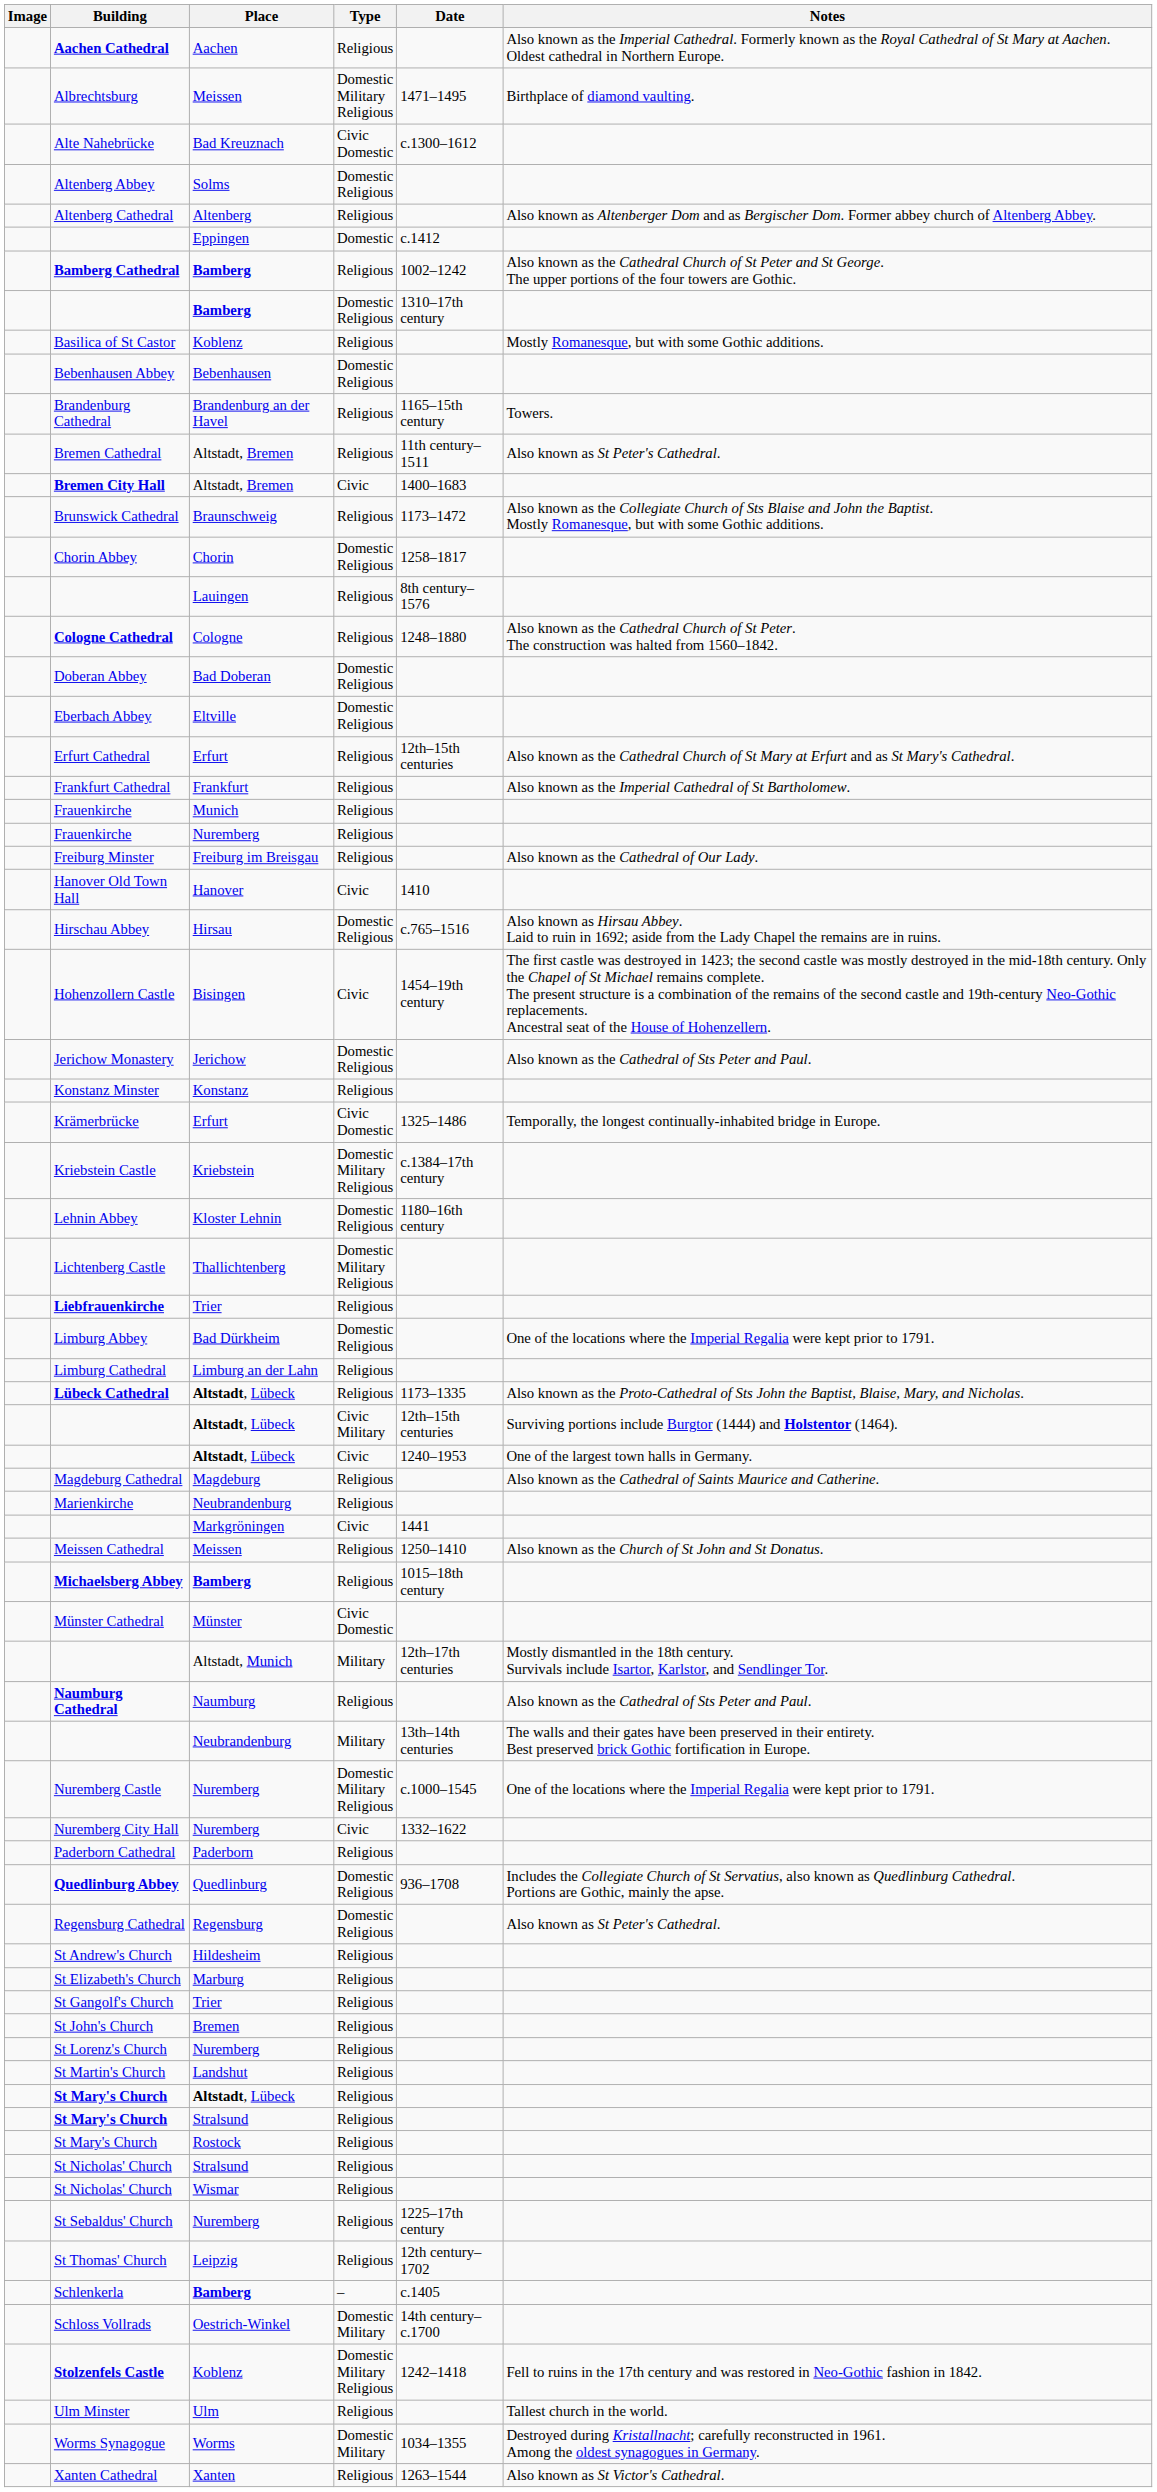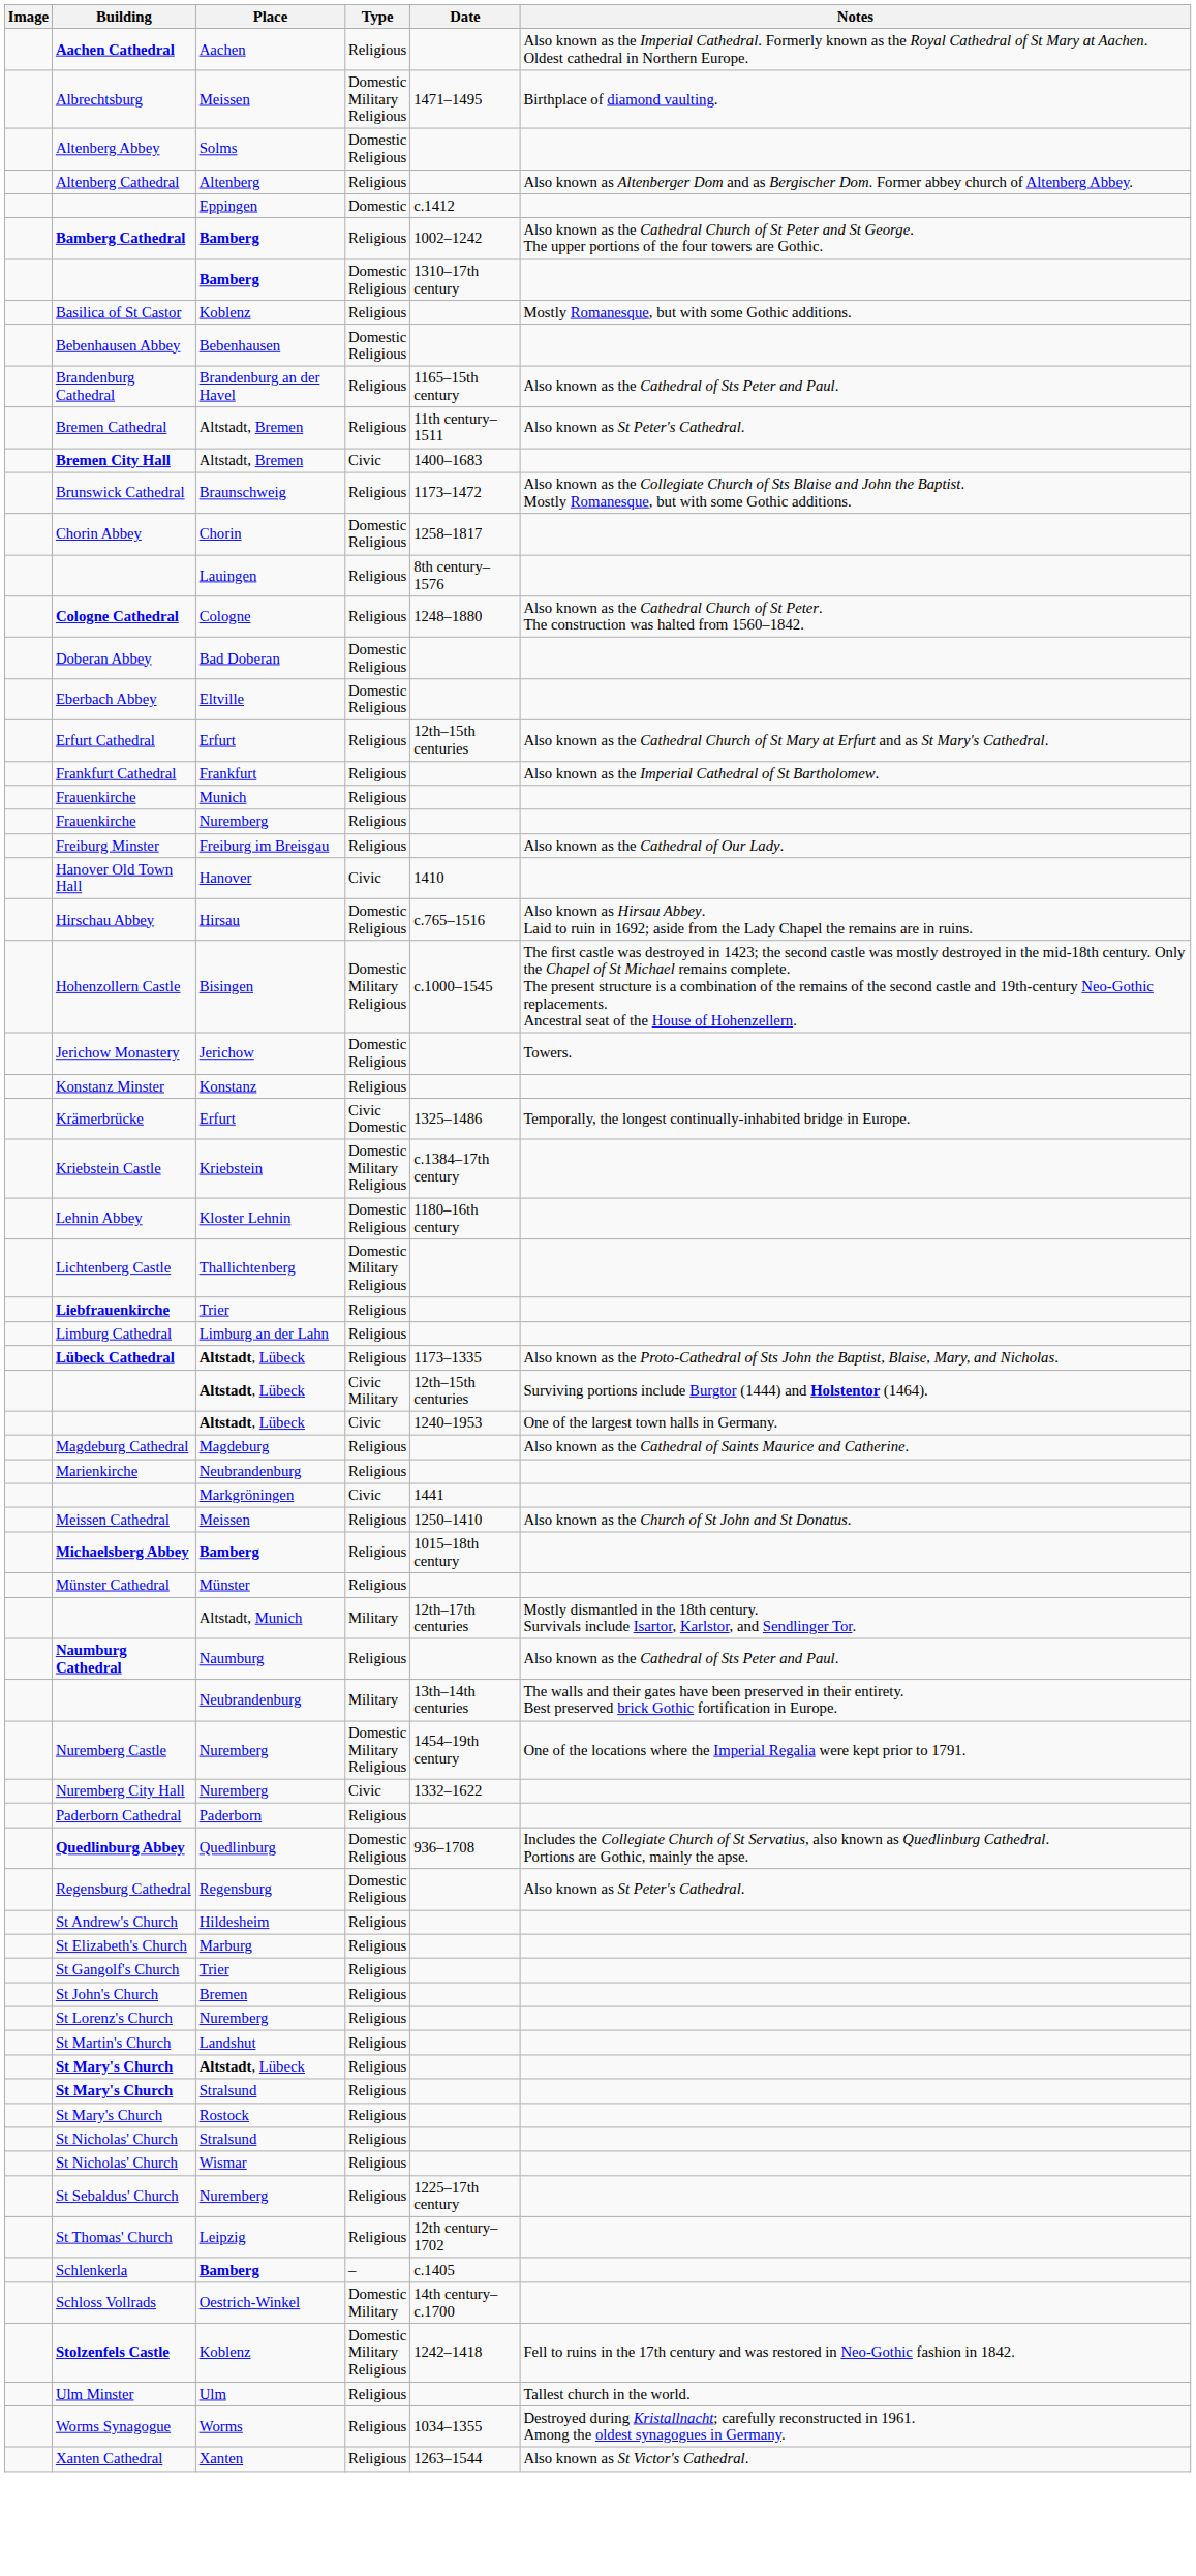- row: Alte Nahebrücke | Bad Kreuznach | Civic Domestic | c.1300–1612
Brandenburg Cathedral | Notes: Towers. -> Also known as the Cathedral of Sts Peter and Paul.
Hohenzollern Castle | Type: Civic -> Domestic Military Religious
Hohenzollern Castle | Date: 1454–19th century -> c.1000–1545
Jerichow Monastery | Notes: Also known as the Cathedral of Sts Peter and Paul. -> Towers.
- row: Limburg Abbey | Bad Dürkheim | Domestic Religious | One of the locations where the Imperial Regalia were kept prior to 1791.
Münster Cathedral | Type: Civic Domestic -> Religious
Nuremberg Castle | Date: c.1000–1545 -> 1454–19th century
Worms Synagogue | Type: Domestic Military -> Religious
